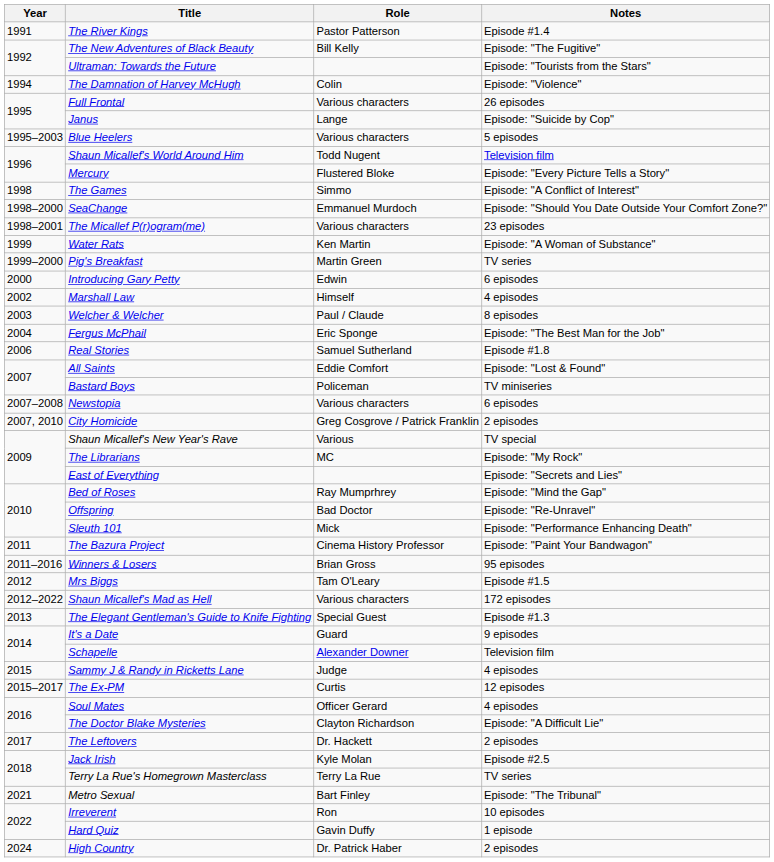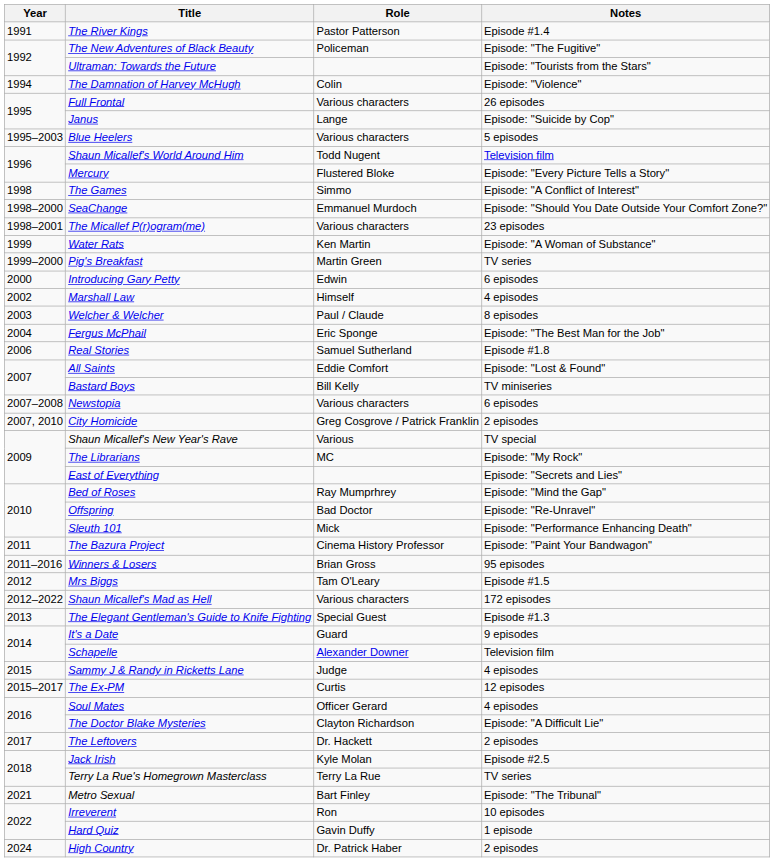The New Adventures of Black Beauty | Role: Bill Kelly -> Policeman
Bastard Boys | Role: Policeman -> Bill Kelly
